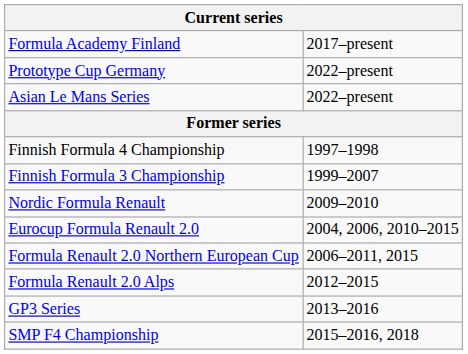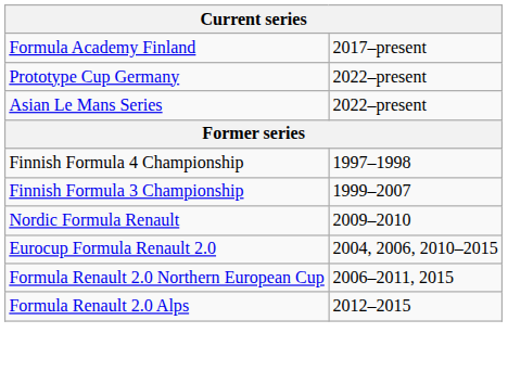- row: GP3 Series | 2013–2016
- row: SMP F4 Championship | 2015–2016, 2018
